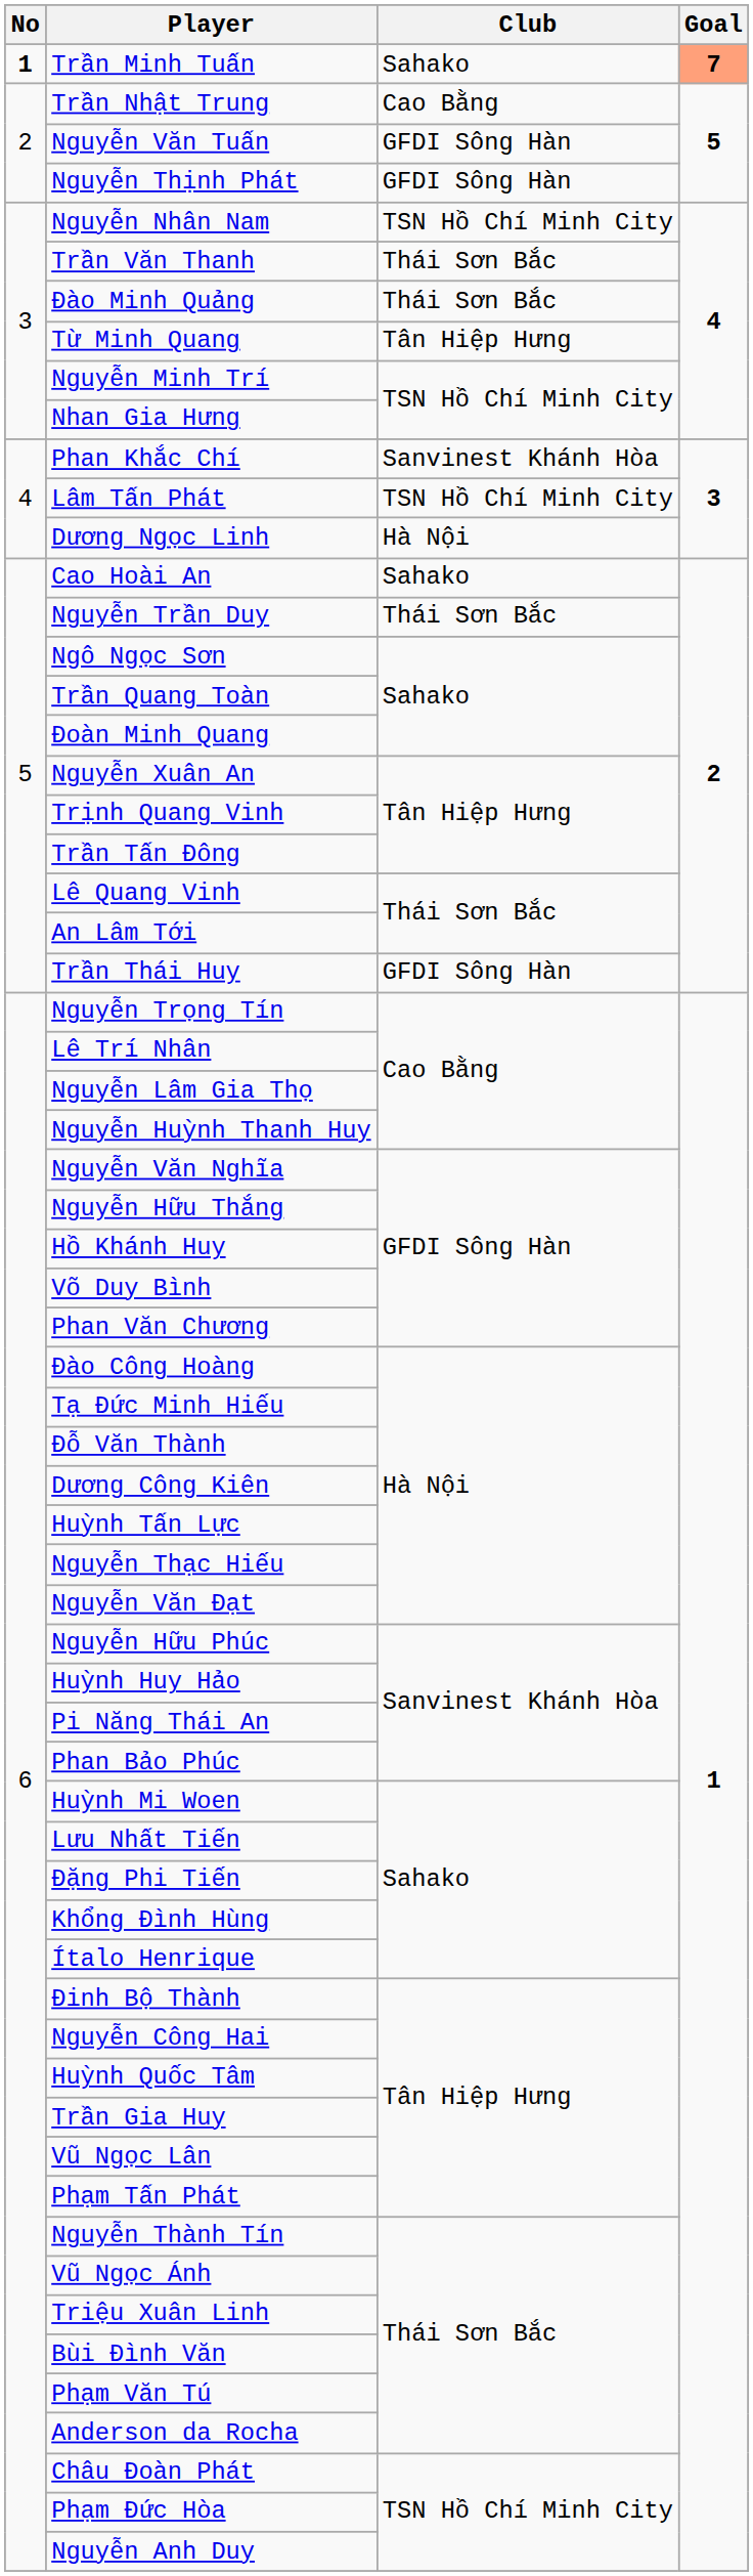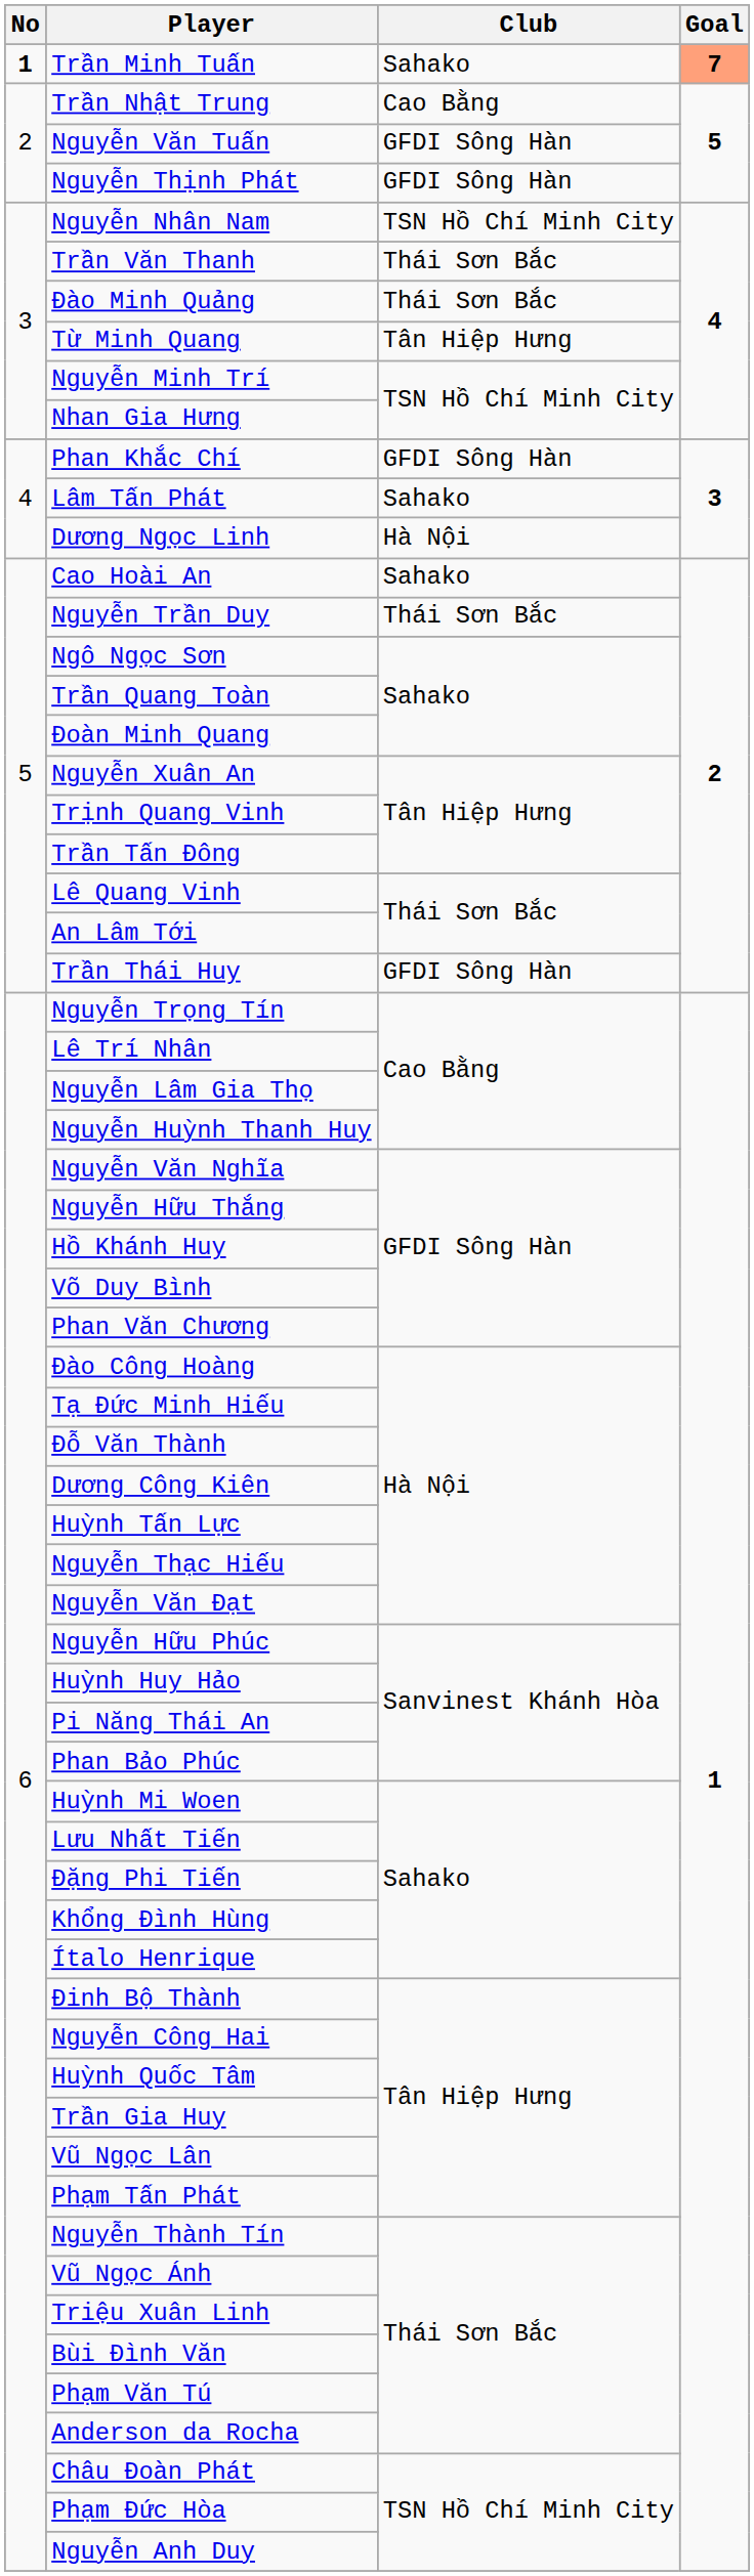Phan Khắc Chí | Club: Sanvinest Khánh Hòa -> GFDI Sông Hàn
Lâm Tấn Phát | Club: TSN Hồ Chí Minh City -> Sahako
